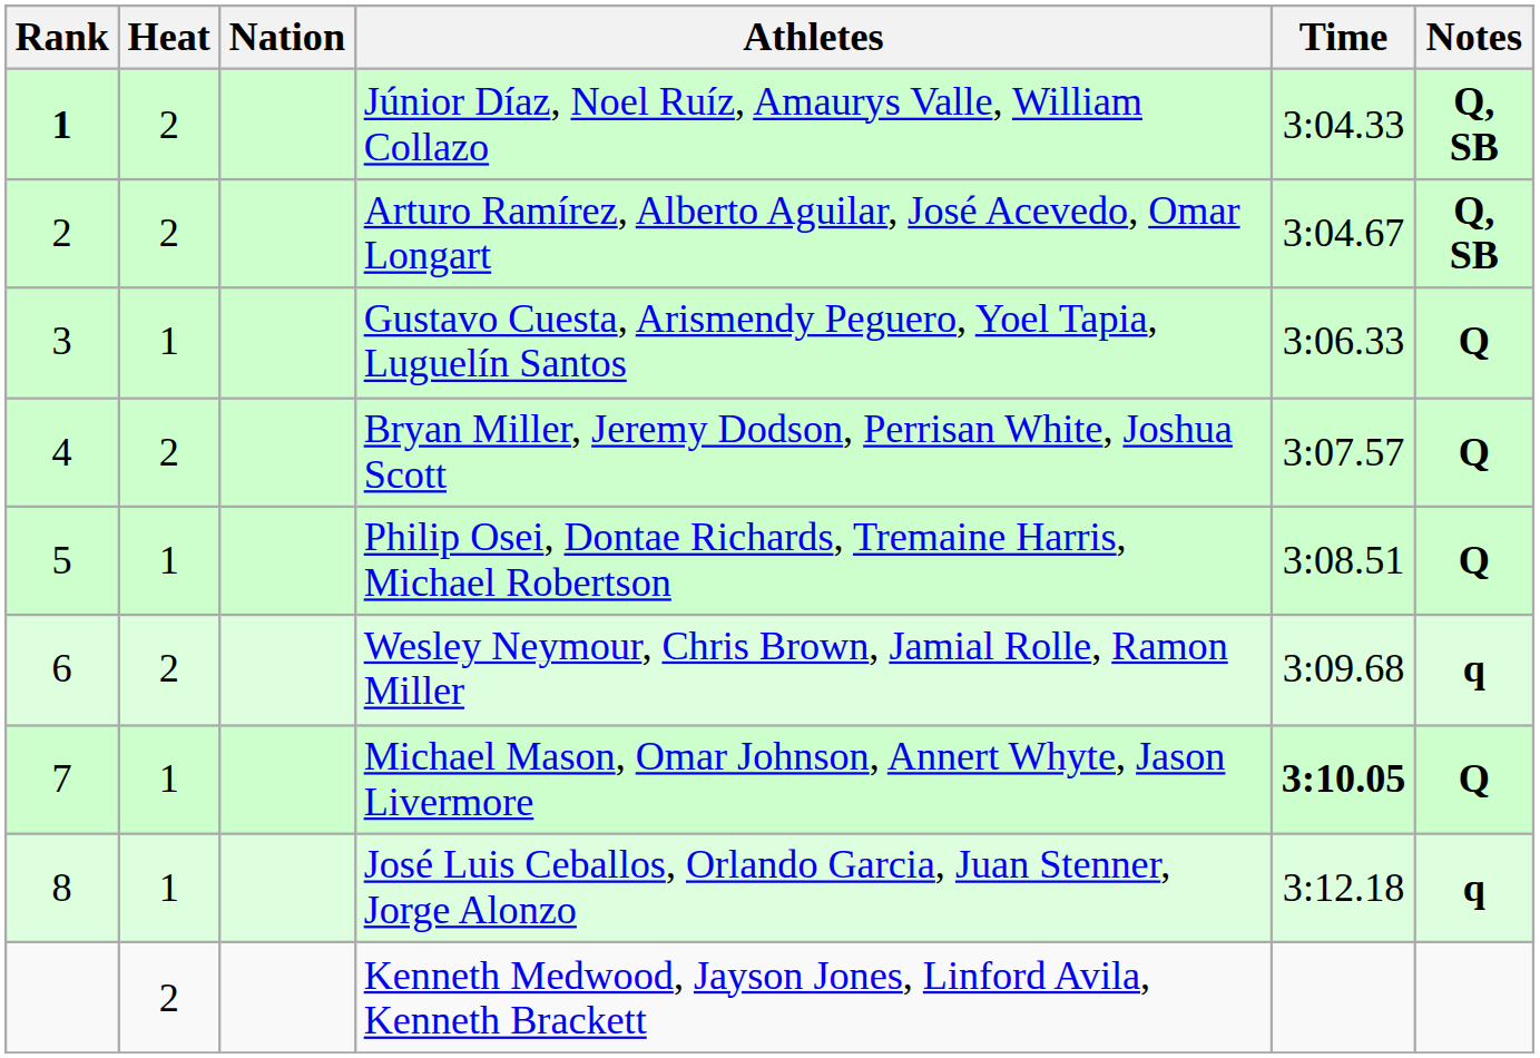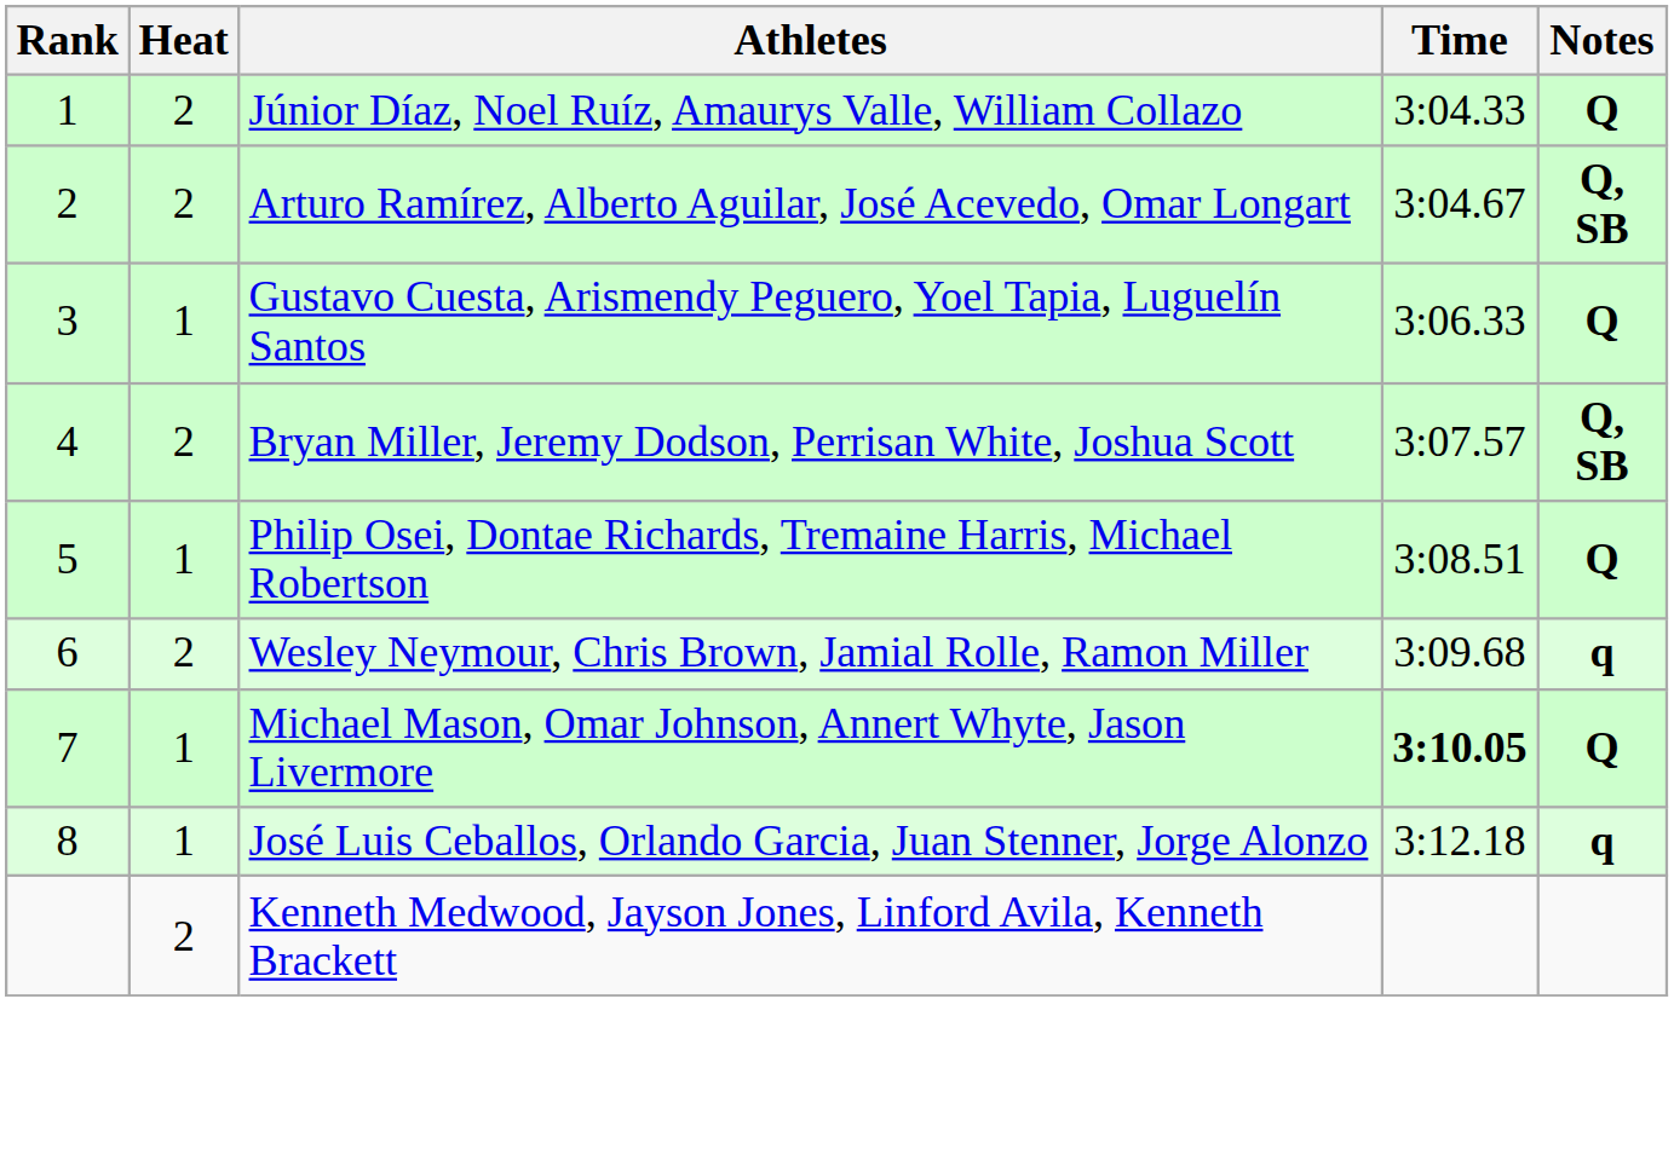- column: Nation
Júnior Díaz, Noel Ruíz, Amaurys Valle, William Collazo | Rank: bold -> normal
Júnior Díaz, Noel Ruíz, Amaurys Valle, William Collazo | Notes: Q, SB -> Q
Bryan Miller, Jeremy Dodson, Perrisan White, Joshua Scott | Notes: Q -> Q, SB
